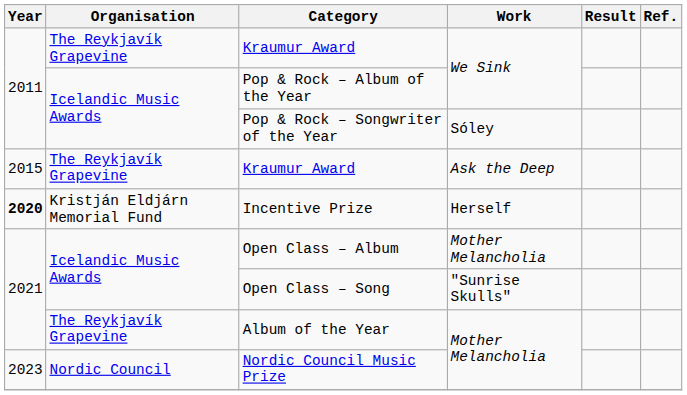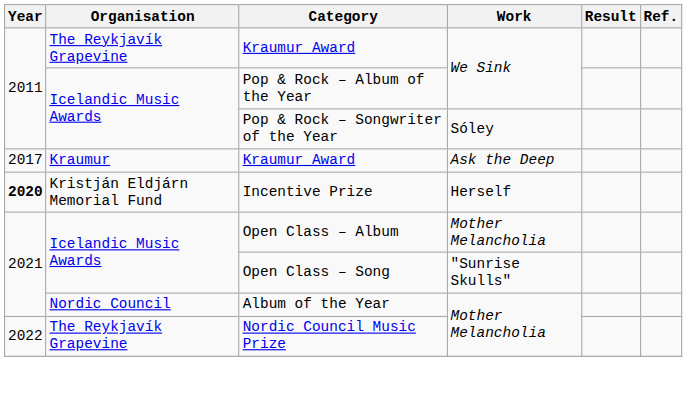Kraumur Award / Ask the Deep | Year: 2015 -> 2017
Kraumur Award / Ask the Deep | Organisation: The Reykjavík Grapevine -> Kraumur
Album of the Year | Organisation: The Reykjavík Grapevine -> Nordic Council
Nordic Council Music Prize | Year: 2023 -> 2022
Nordic Council Music Prize | Organisation: Nordic Council -> The Reykjavík Grapevine
